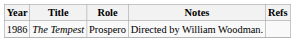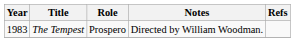The Tempest | Year: 1986 -> 1983
